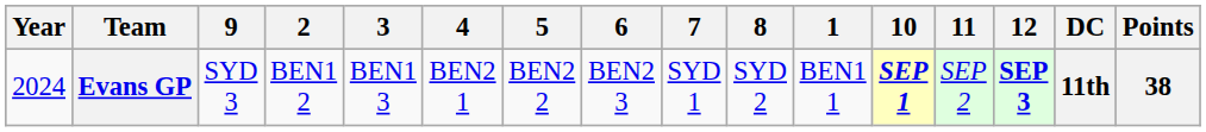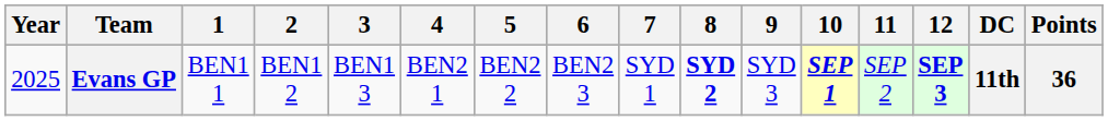columns swapped: 1 <-> 9
Evans GP | Year: 2024 -> 2025
Evans GP | 8: normal -> bold
Evans GP | Points: 38 -> 36
